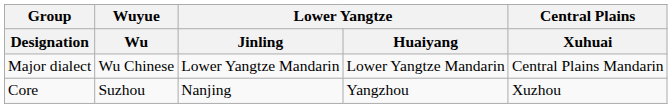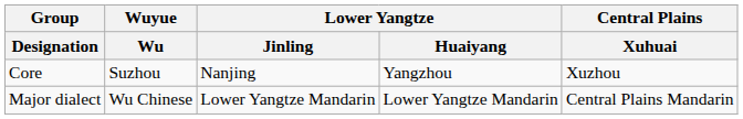rows swapped: Major dialect <-> Core
